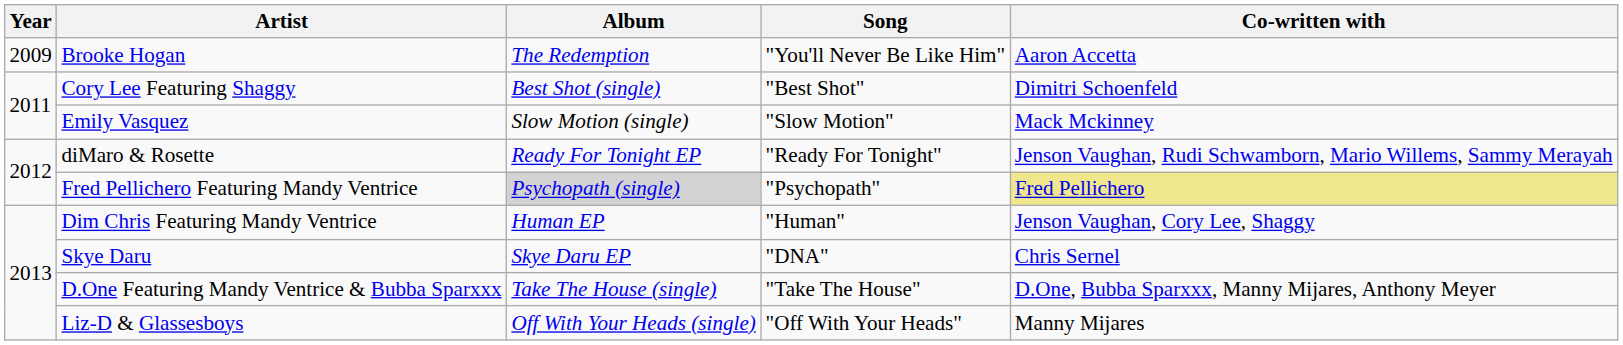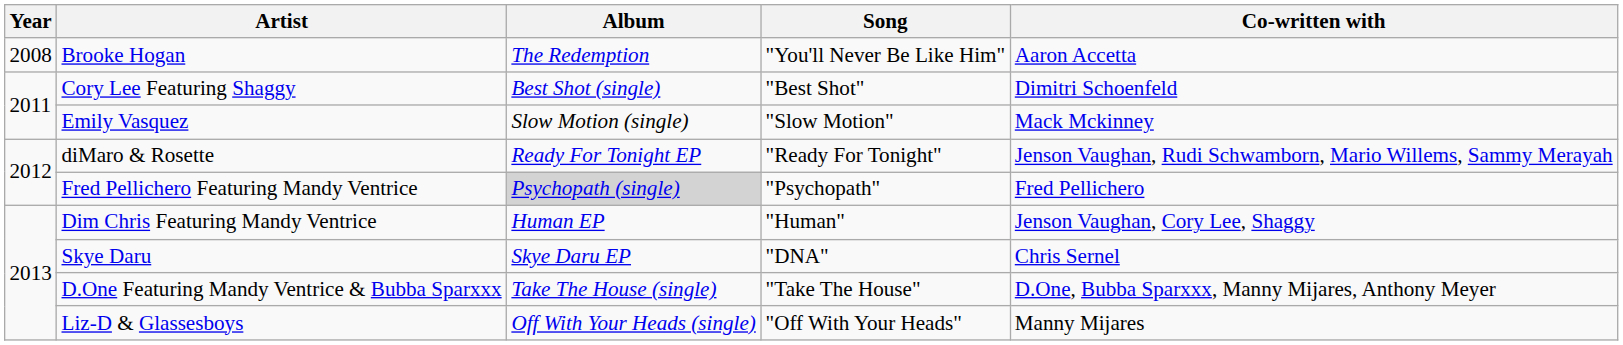Brooke Hogan | Year: 2009 -> 2008
Fred Pellichero Featuring Mandy Ventrice | Co-written with: khaki background -> no background
